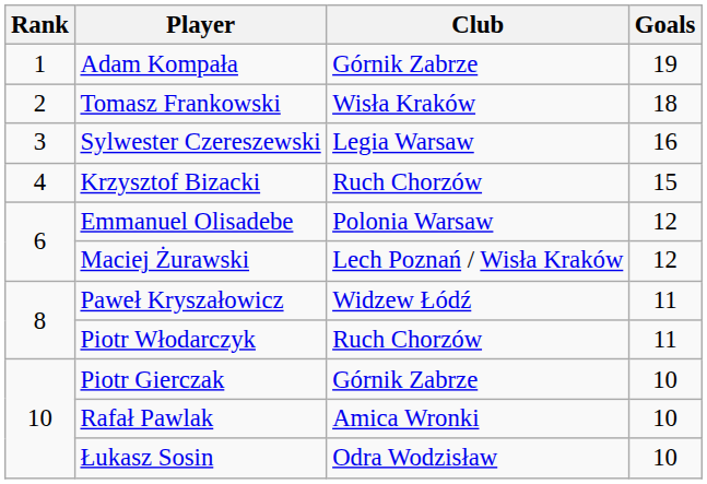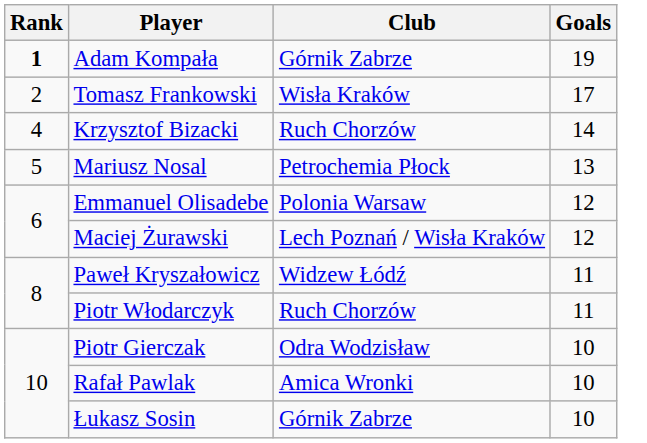Adam Kompała | Rank: normal -> bold
Tomasz Frankowski | Goals: 18 -> 17
- row: 3 | Sylwester Czereszewski | Legia Warsaw | 16
Krzysztof Bizacki | Goals: 15 -> 14
+ row: 5 | Mariusz Nosal | Petrochemia Płock | 13
Piotr Gierczak | Club: Górnik Zabrze -> Odra Wodzisław
Łukasz Sosin | Club: Odra Wodzisław -> Górnik Zabrze
